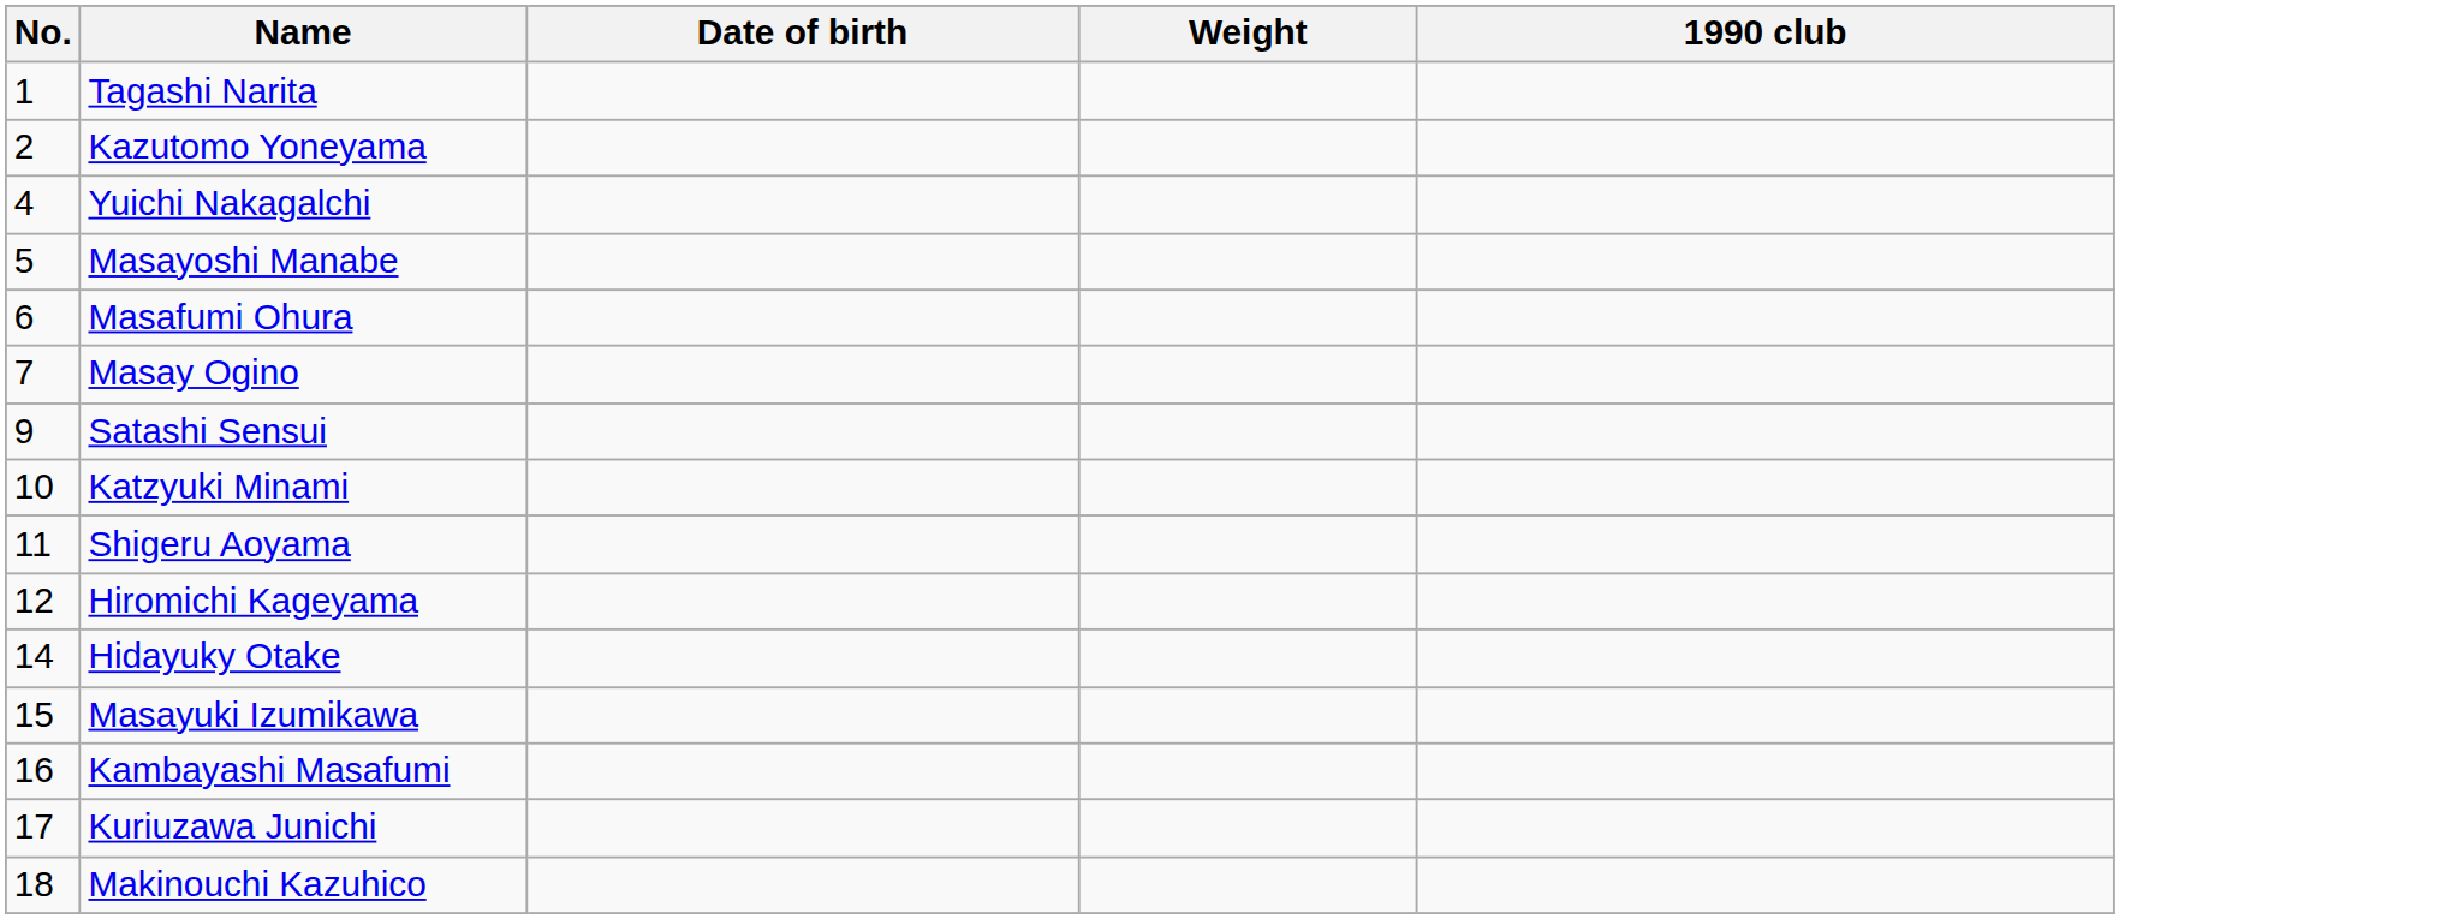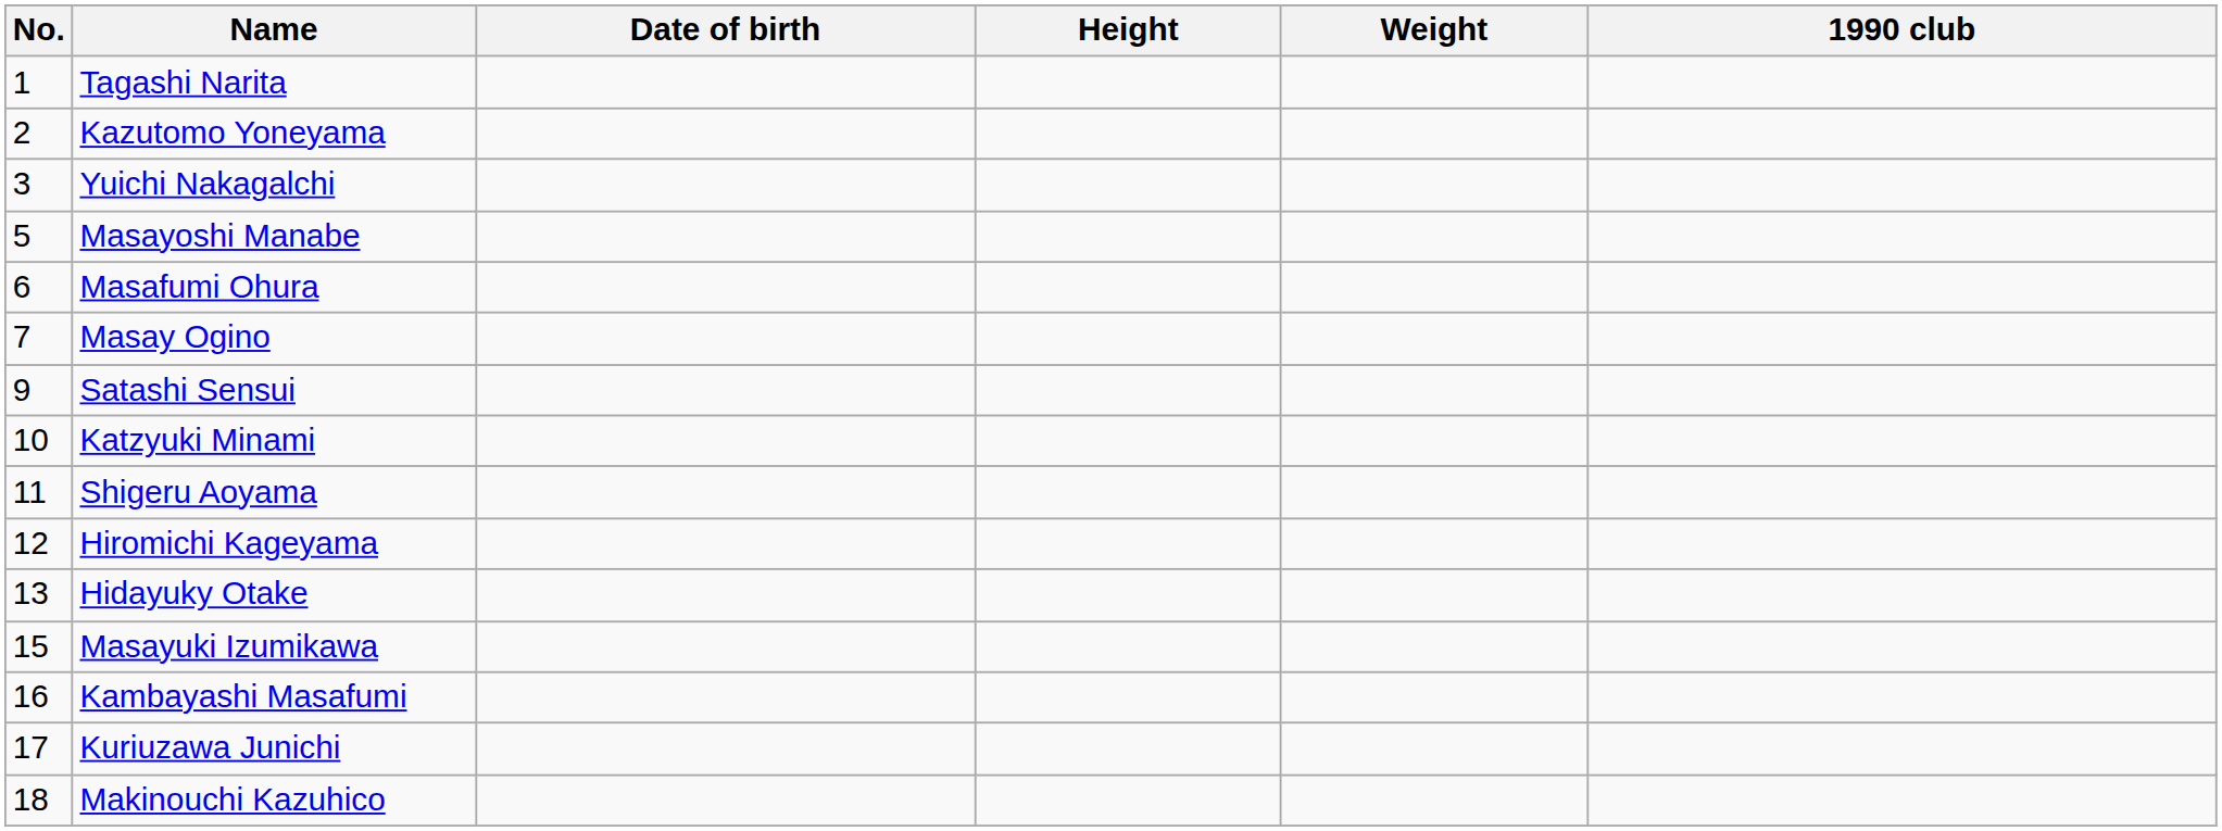+ column: Height
Yuichi Nakagalchi | No.: 4 -> 3
Hidayuky Otake | No.: 14 -> 13
